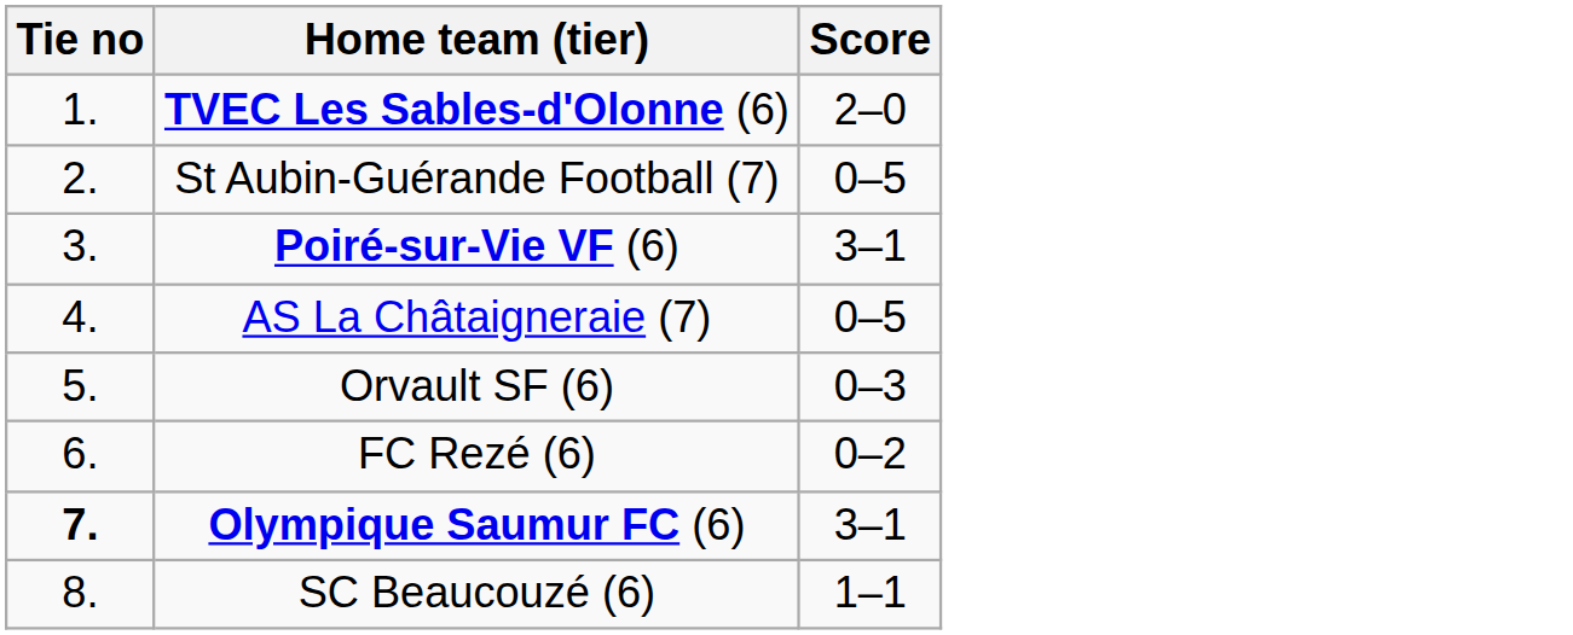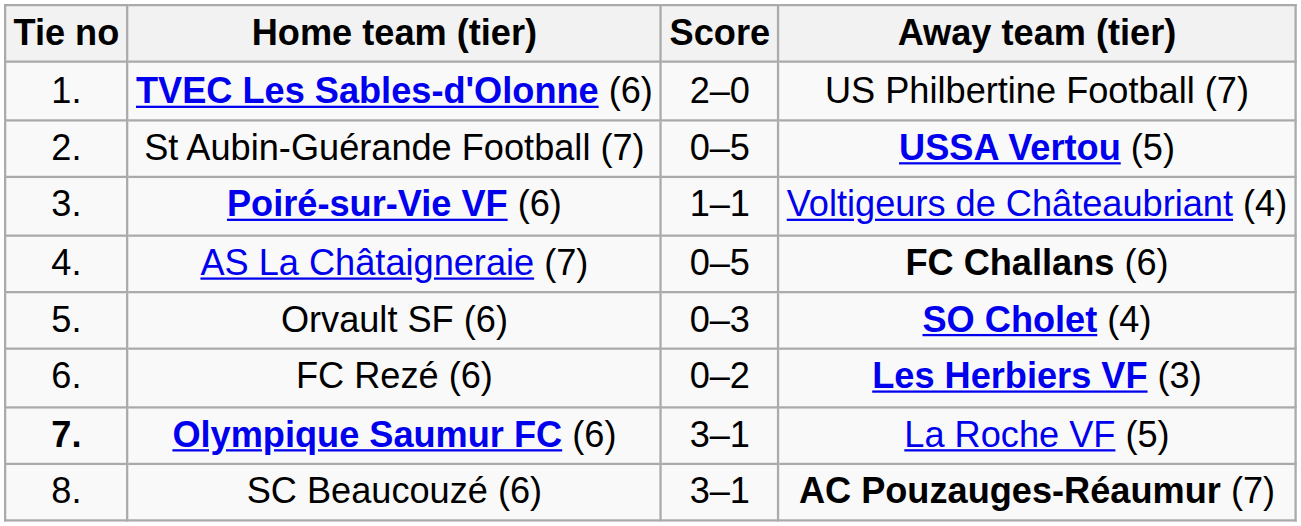+ column: Away team (tier) | US Philbertine Football (7) | USSA Vertou (5) | Voltigeurs de Châteaubriant (4) | FC Challans (6) | SO Cholet (4) | Les Herbiers VF (3) | La Roche VF (5) | AC Pouzauges-Réaumur (7)
Poiré-sur-Vie VF (6) | Score: 3–1 -> 1–1
SC Beaucouzé (6) | Score: 1–1 -> 3–1
